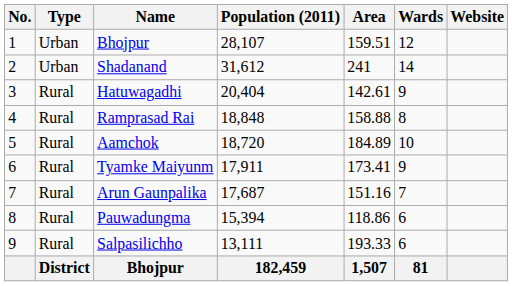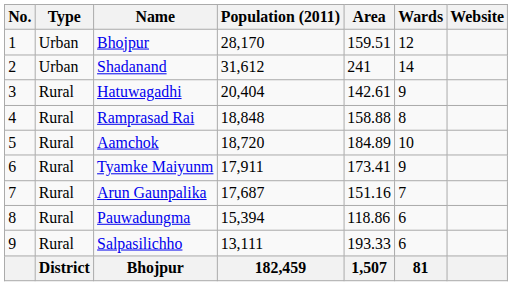1 / Bhojpur | Population (2011): 28,107 -> 28,170
